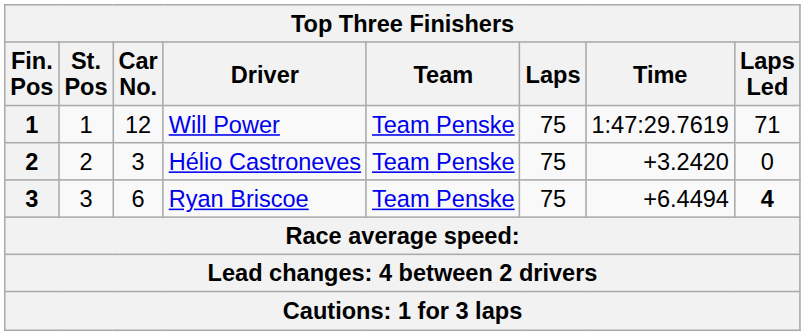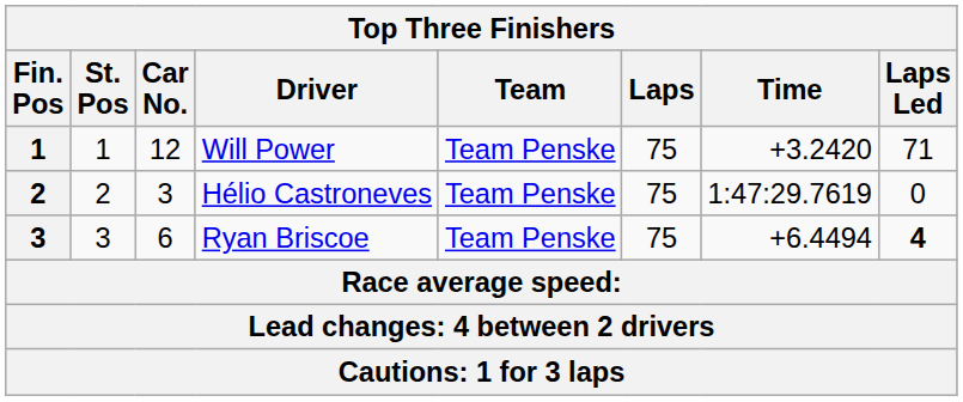Will Power | Time: 1:47:29.7619 -> +3.2420
Hélio Castroneves | Time: +3.2420 -> 1:47:29.7619
